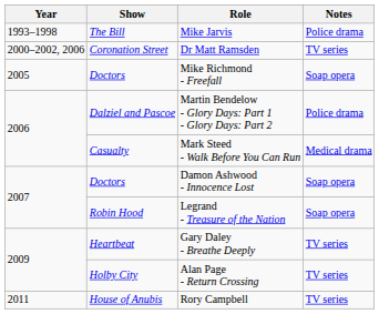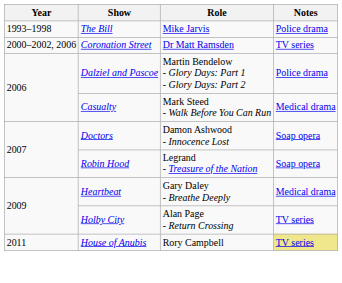- row: 2005 | Doctors | Mike Richmond - Freefall | Soap opera
Gary Daley - Breathe Deeply | Notes: TV series -> Medical drama
Rory Campbell | Notes: no background -> khaki background
